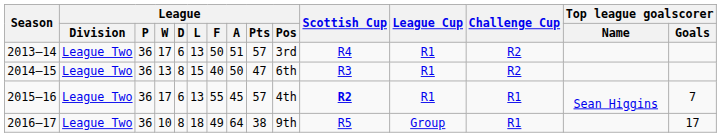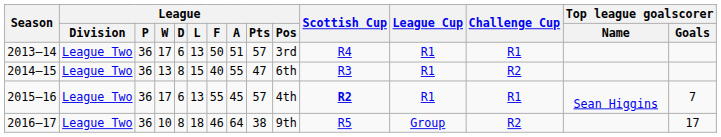2013–14 | Challenge Cup: R2 -> R1
2014–15 | League / A: 50 -> 55
2016–17 | League / F: 49 -> 46
2016–17 | Challenge Cup: R1 -> R2
